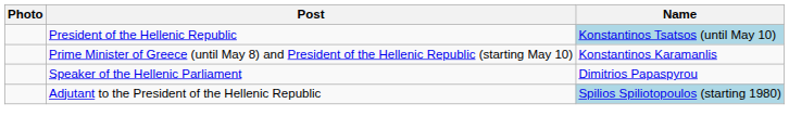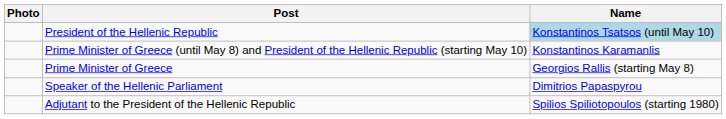+ row: Prime Minister of Greece | Georgios Rallis (starting May 8)
Adjutant to the President of the Hellenic Republic | Name: lightblue background -> no background
